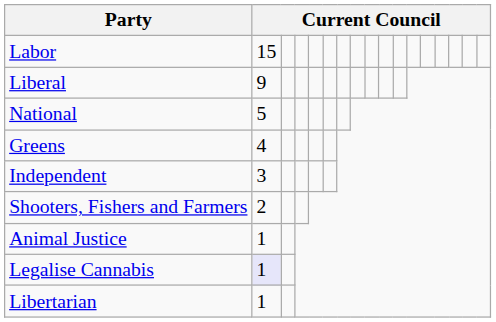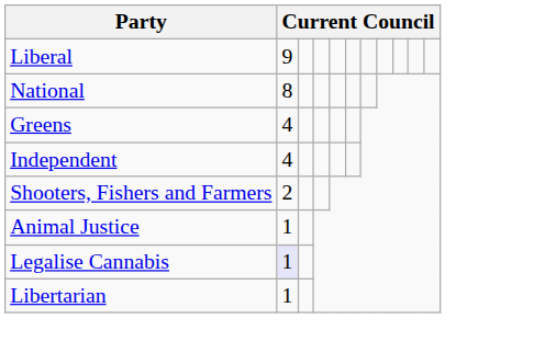- row: Labor | 15
National | column 2: 5 -> 8
Independent | column 2: 3 -> 4
